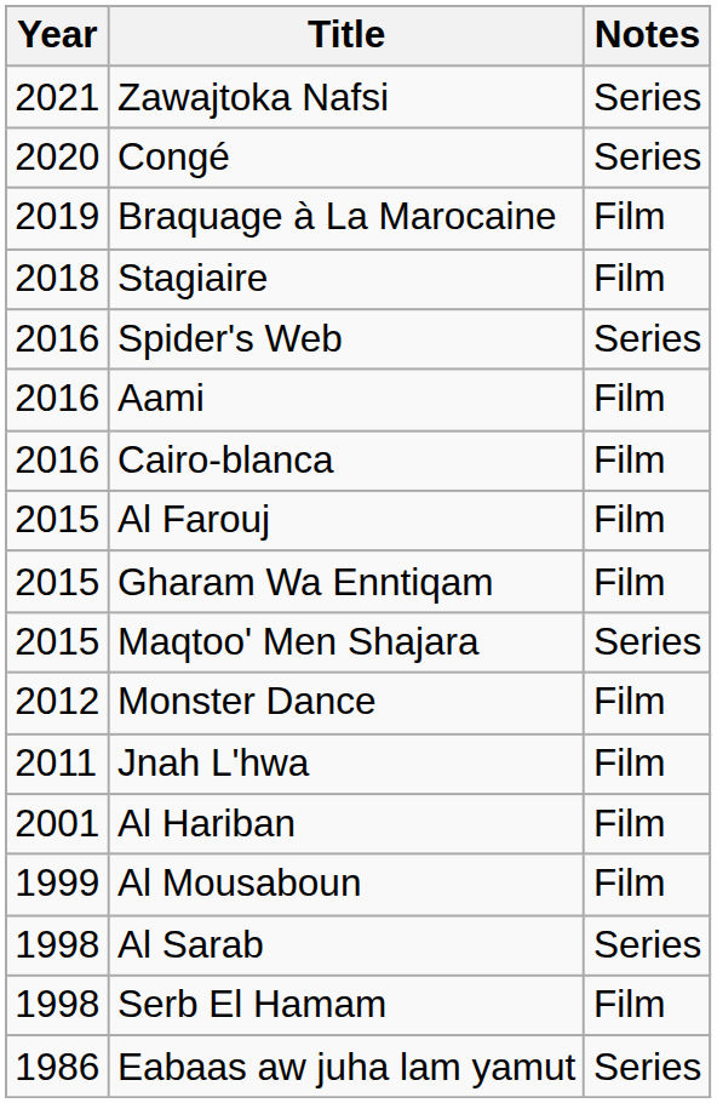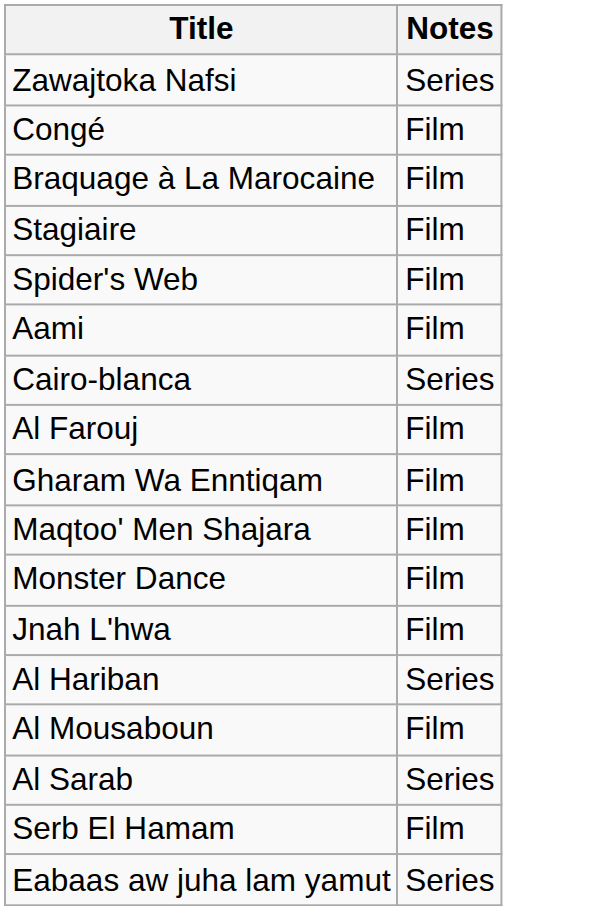- column: Year | 2021 | 2020 | 2019 | 2018 | 2016 | 2016 | 2016 | 2015 | 2015 | 2015 | 2012 | 2011 | 2001 | 1999 | 1998 | 1998 | 1986
Congé | Notes: Series -> Film
Spider's Web | Notes: Series -> Film
Cairo-blanca | Notes: Film -> Series
Maqtoo' Men Shajara | Notes: Series -> Film
Al Hariban | Notes: Film -> Series
